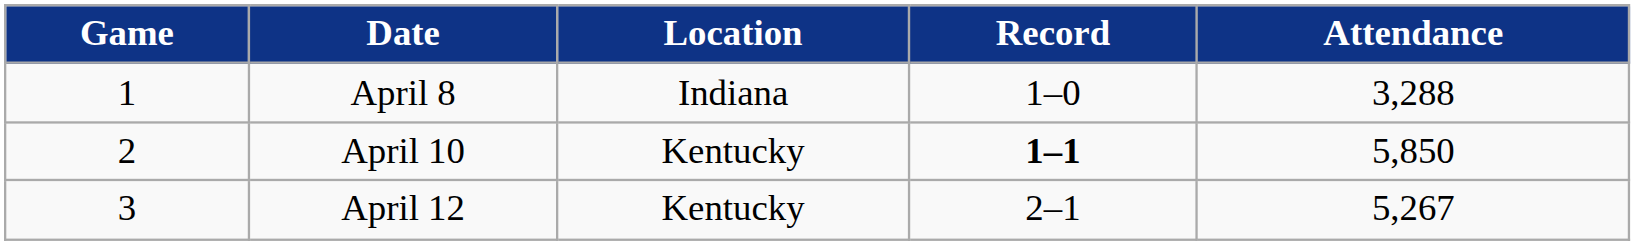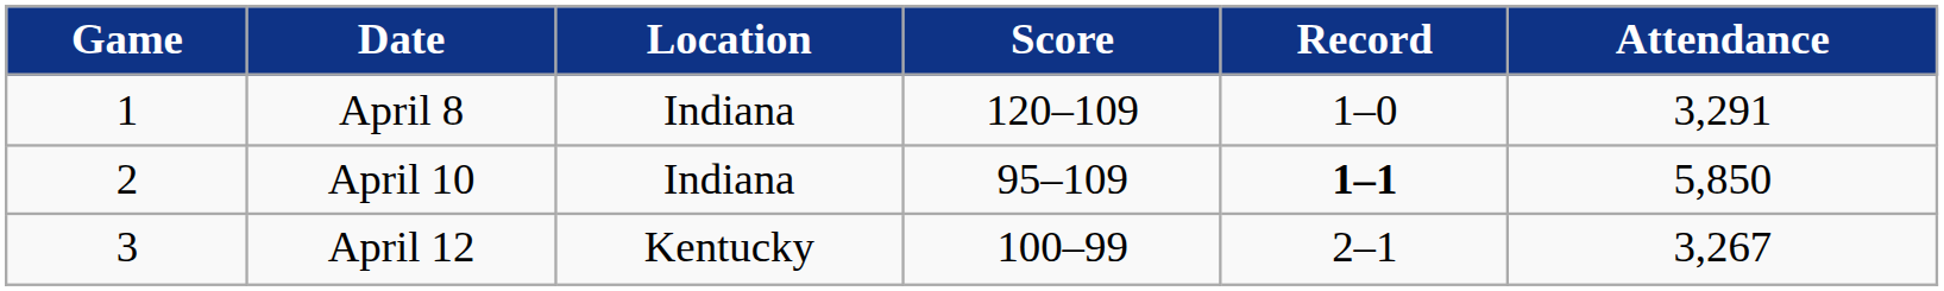+ column: Score | 120–109 | 95–109 | 100–99
April 8 | Attendance: 3,288 -> 3,291
April 10 | Location: Kentucky -> Indiana
April 12 | Attendance: 5,267 -> 3,267
